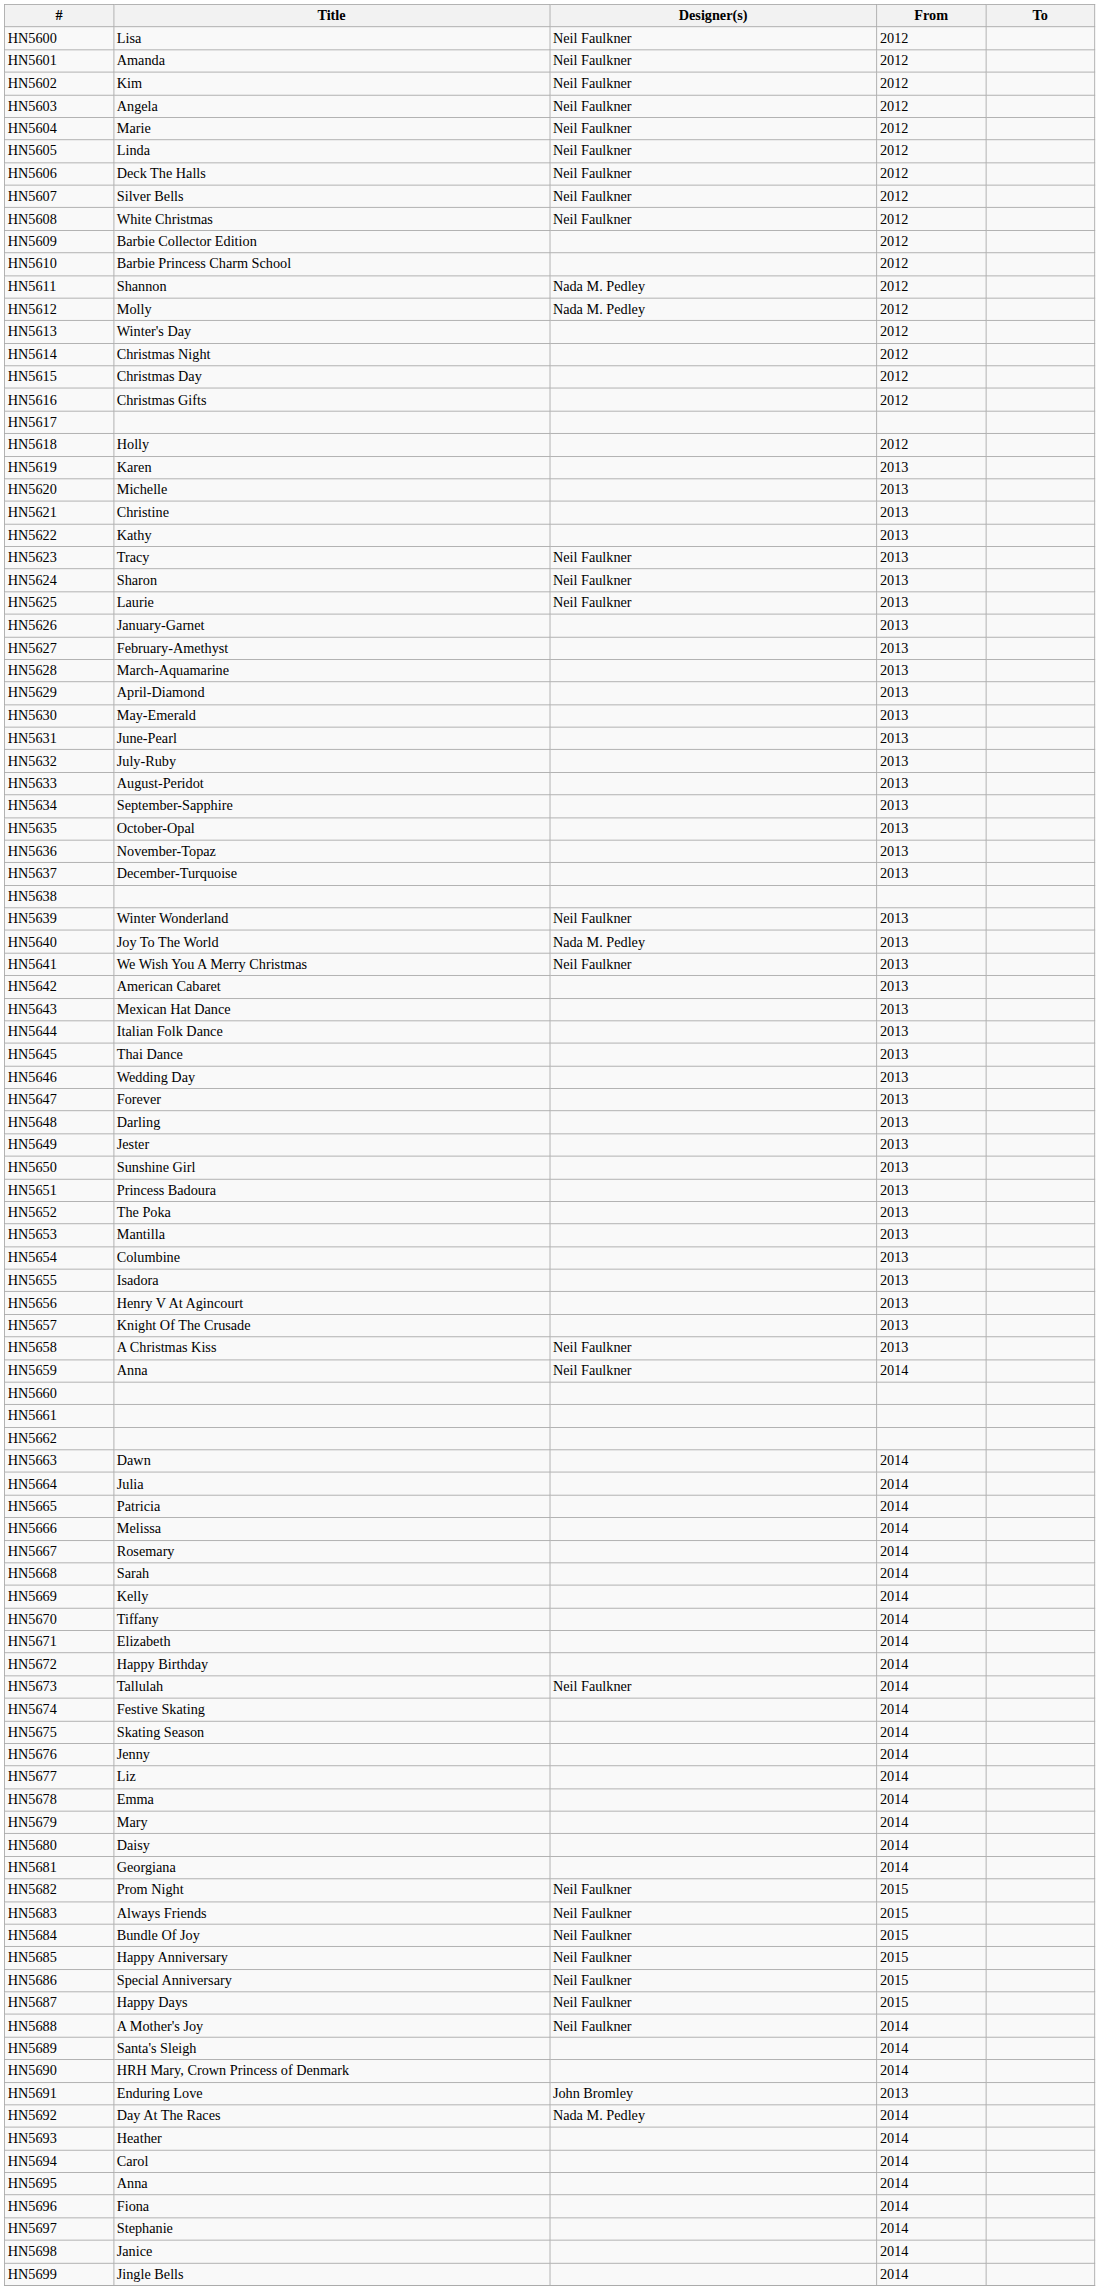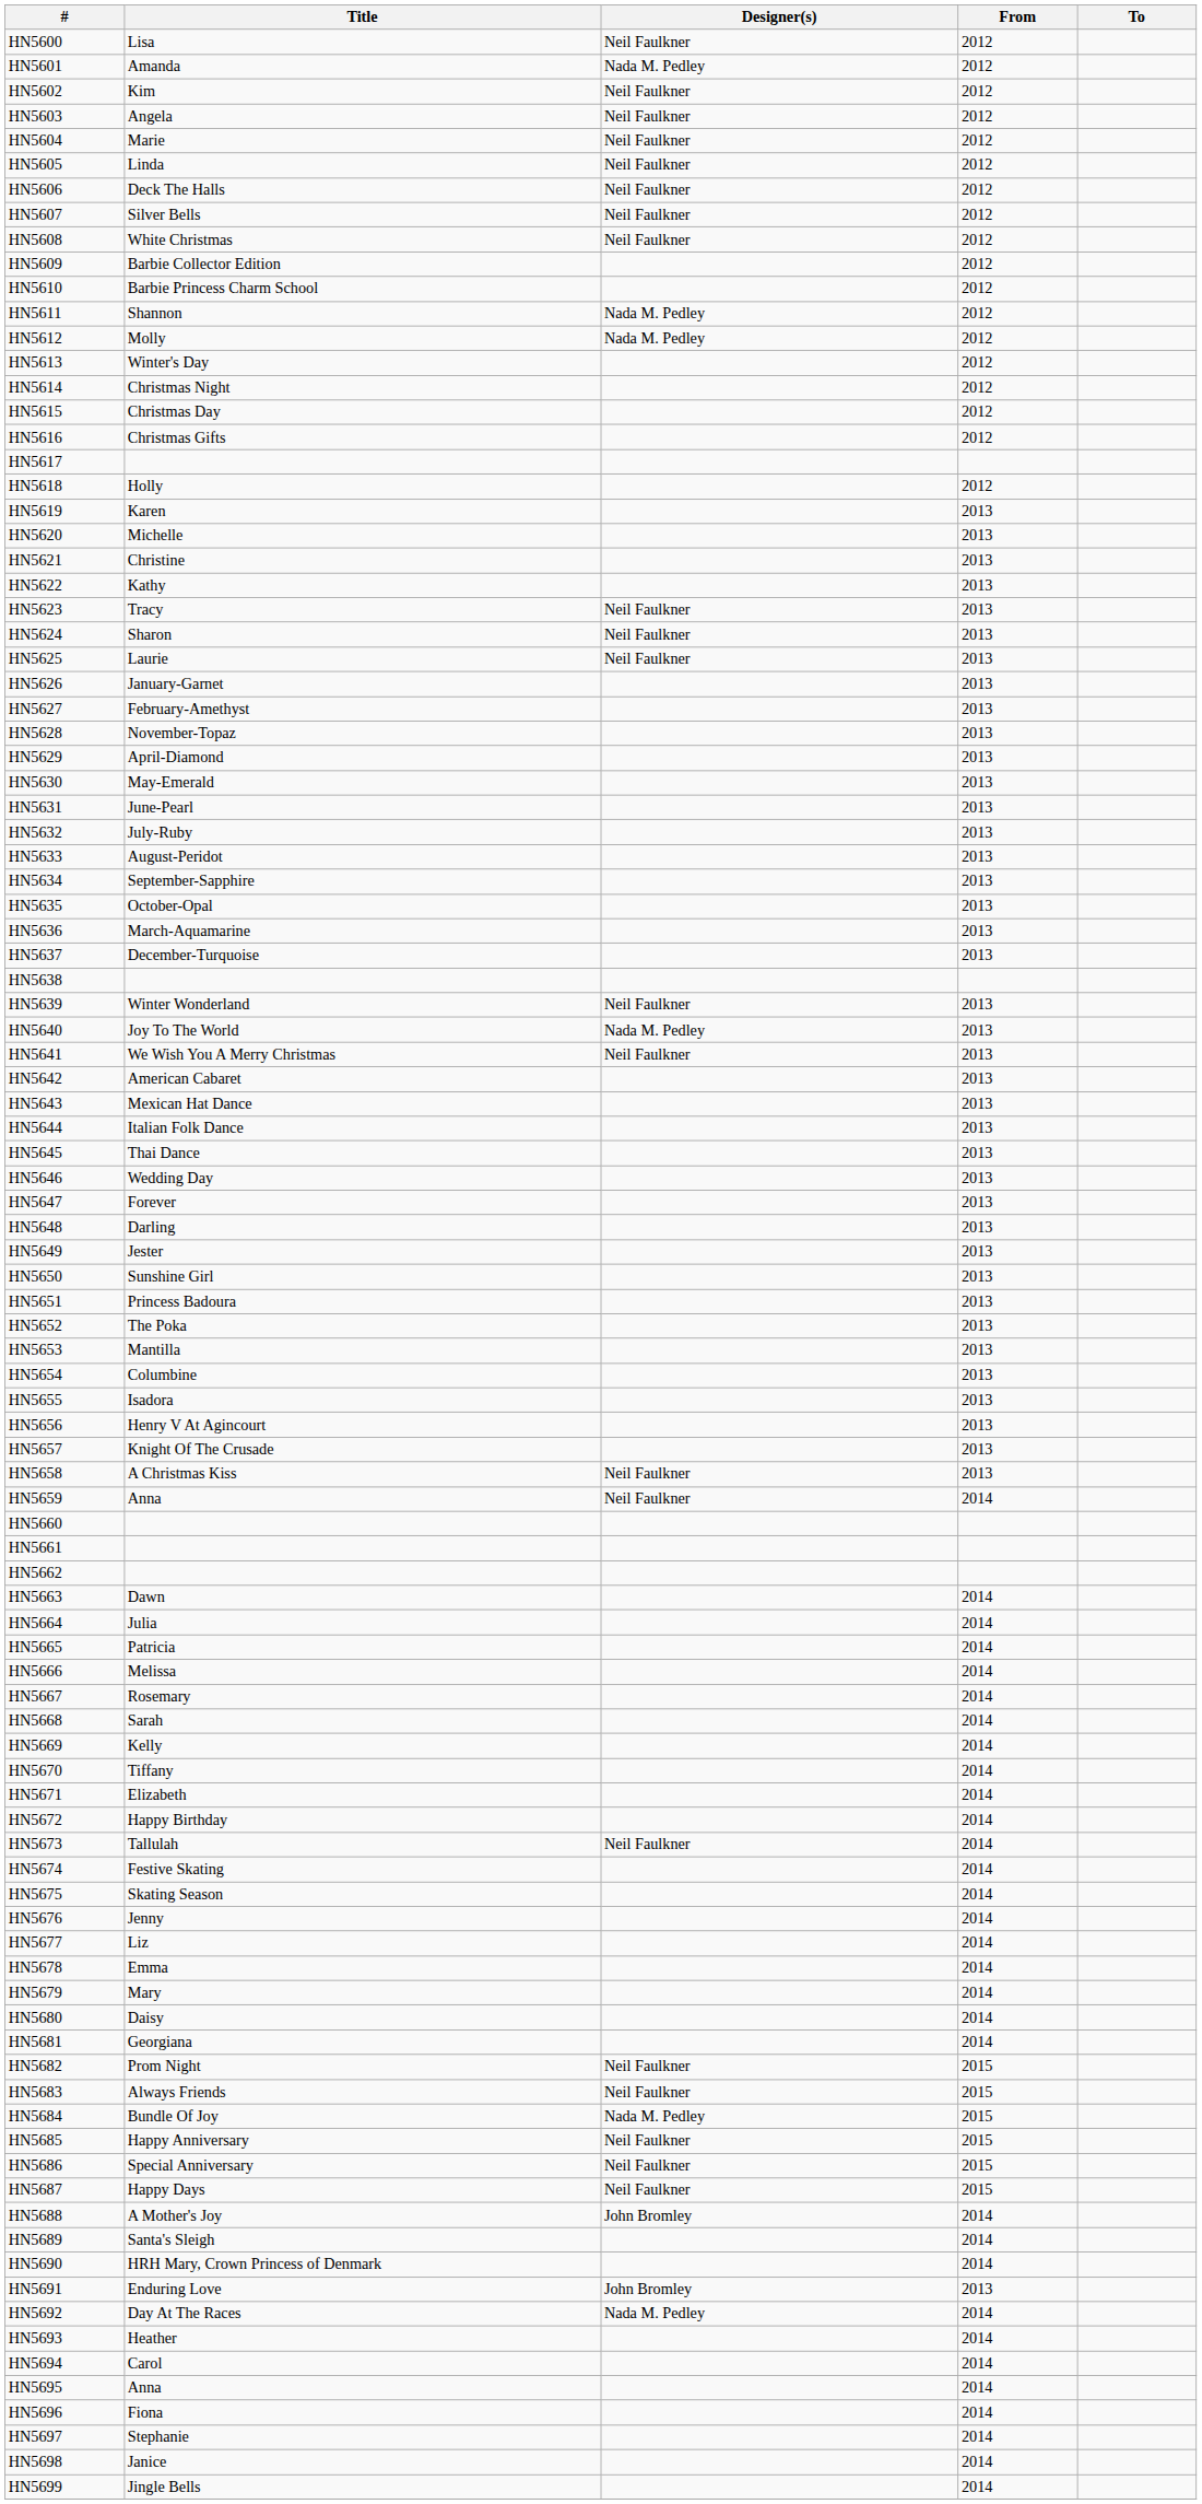HN5601 | Designer(s): Neil Faulkner -> Nada M. Pedley
HN5628 | Title: March-Aquamarine -> November-Topaz
HN5636 | Title: November-Topaz -> March-Aquamarine
HN5684 | Designer(s): Neil Faulkner -> Nada M. Pedley
HN5688 | Designer(s): Neil Faulkner -> John Bromley
